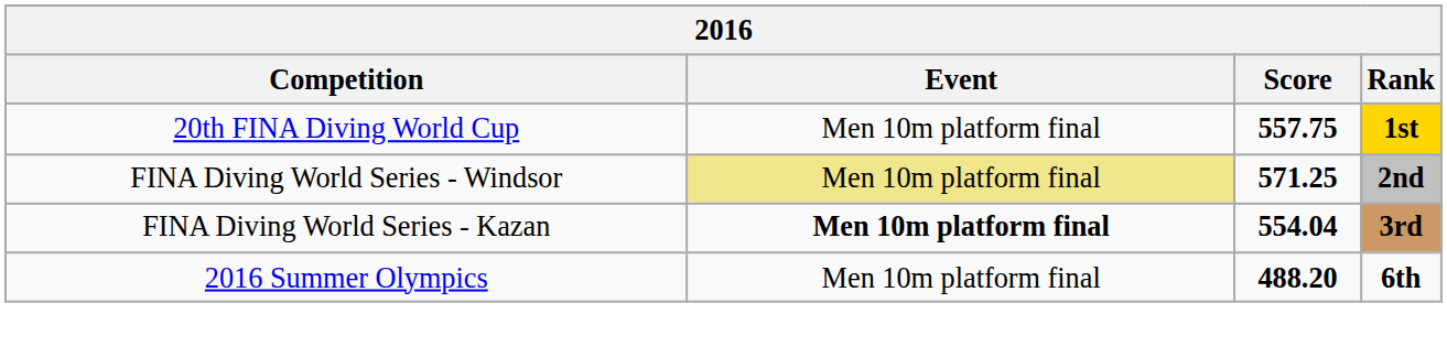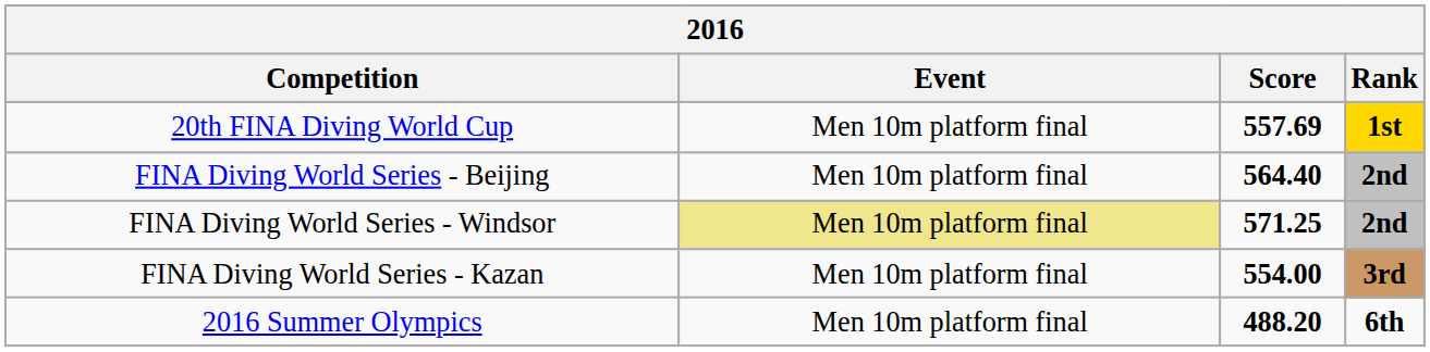20th FINA Diving World Cup | Score: 557.75 -> 557.69
+ row: FINA Diving World Series - Beijing | Men 10m platform final | 564.40 | 2nd
FINA Diving World Series - Kazan | Event: bold -> normal
FINA Diving World Series - Kazan | Score: 554.04 -> 554.00
